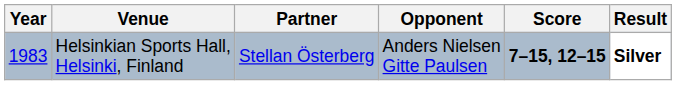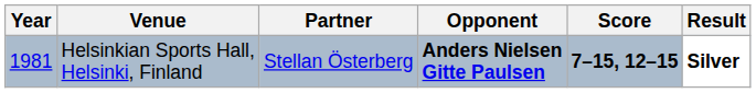Helsinkian Sports Hall, Helsinki, Finland | Year: 1983 -> 1981
Helsinkian Sports Hall, Helsinki, Finland | Opponent: normal -> bold
